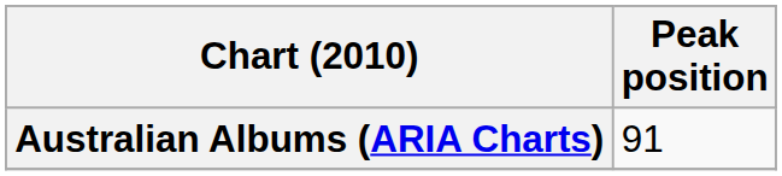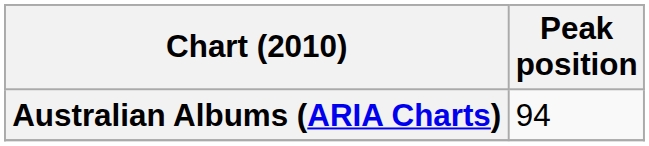Australian Albums (ARIA Charts) | Peak position: 91 -> 94
